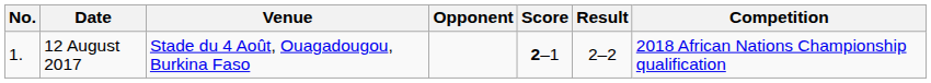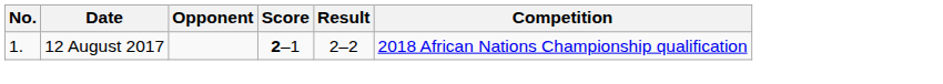- column: Venue | Stade du 4 Août, Ouagadougou, Burkina Faso
